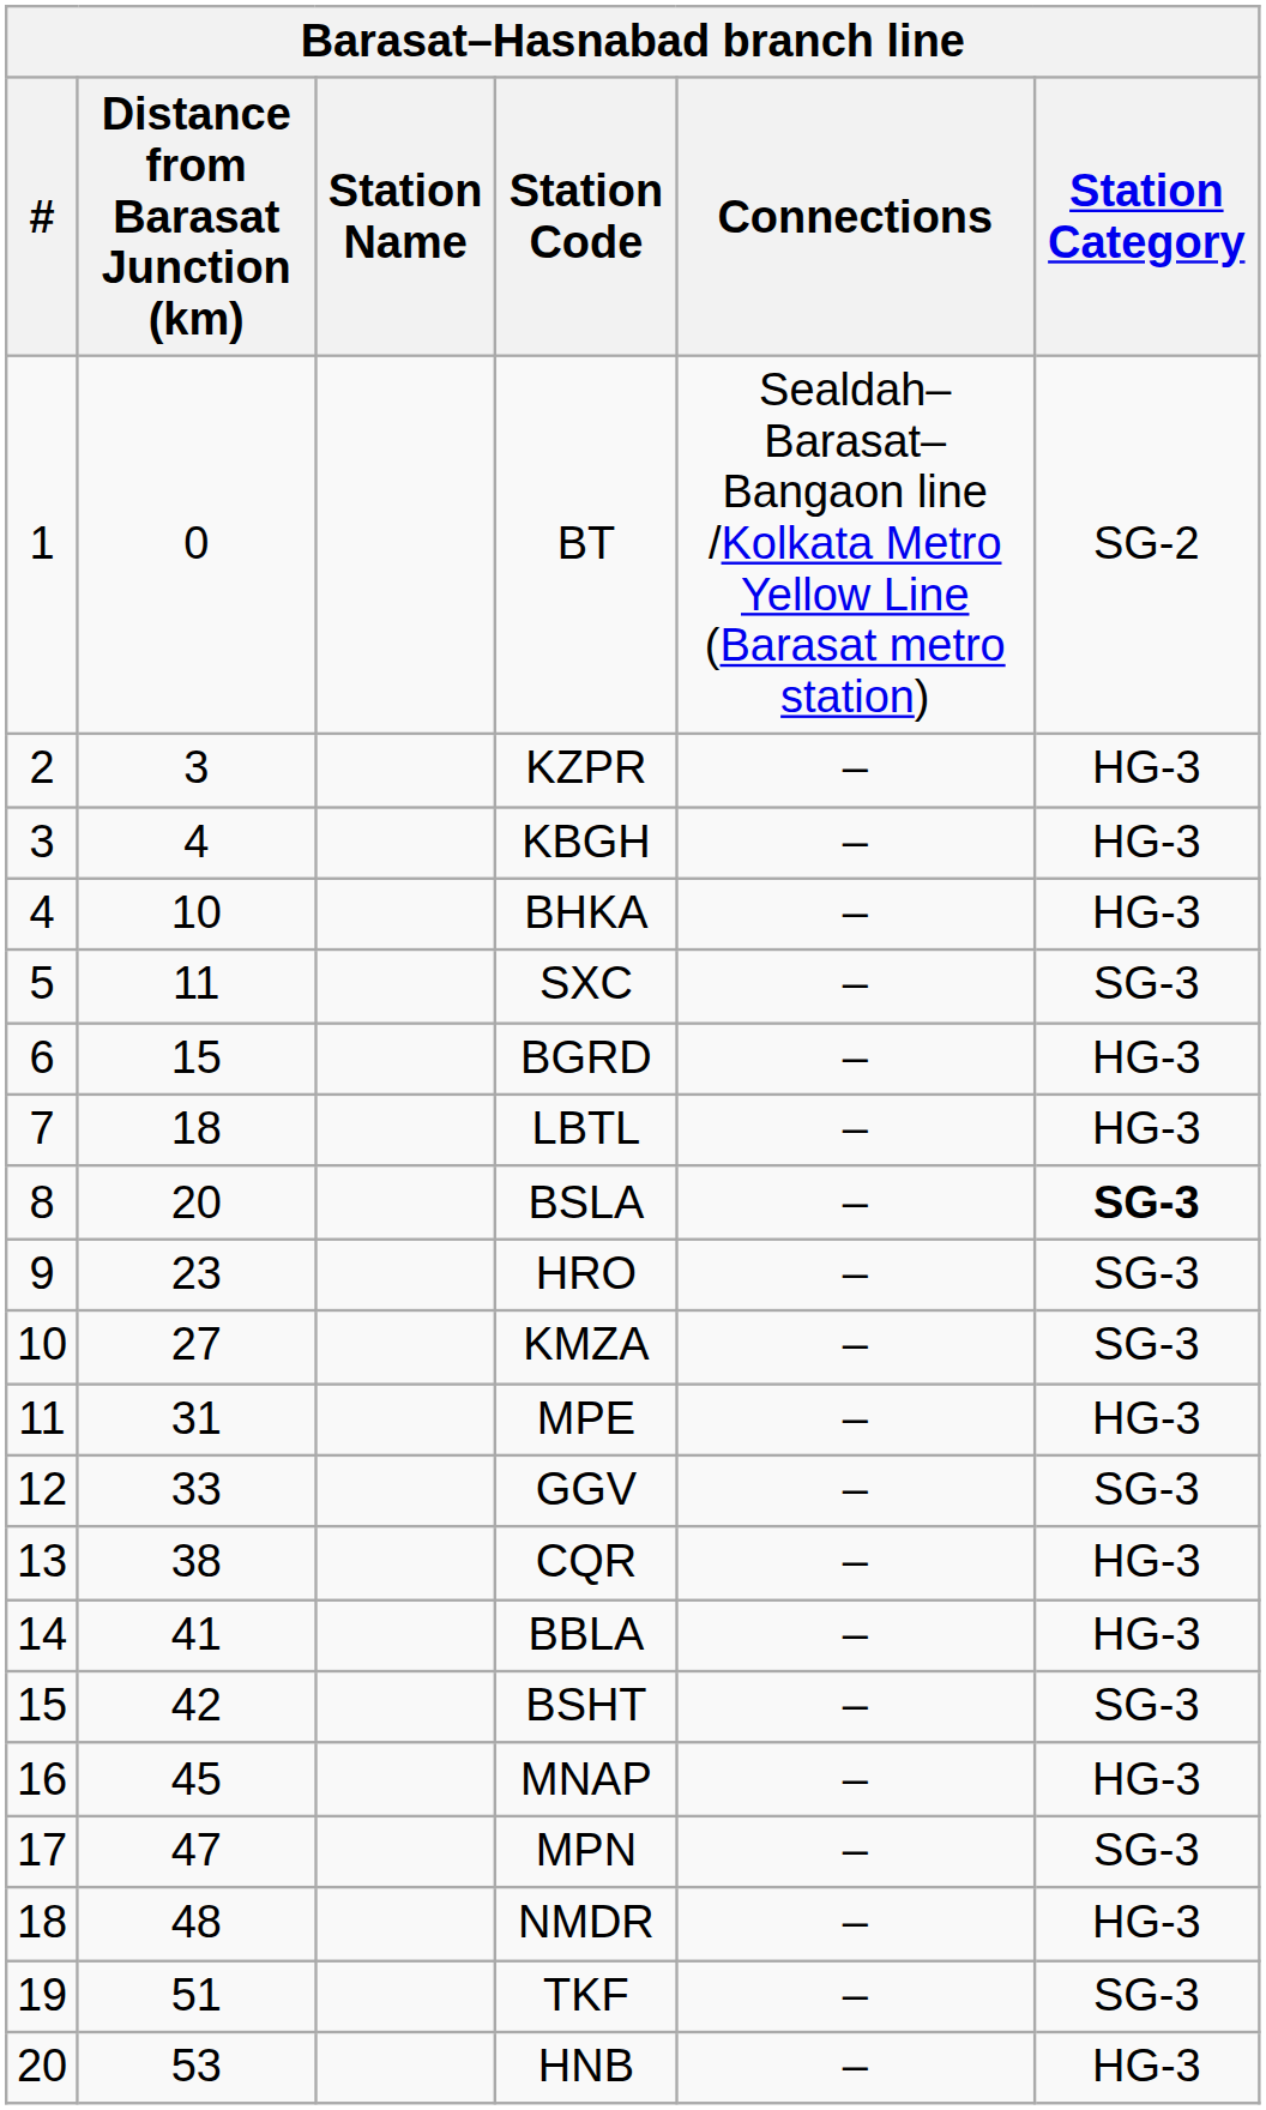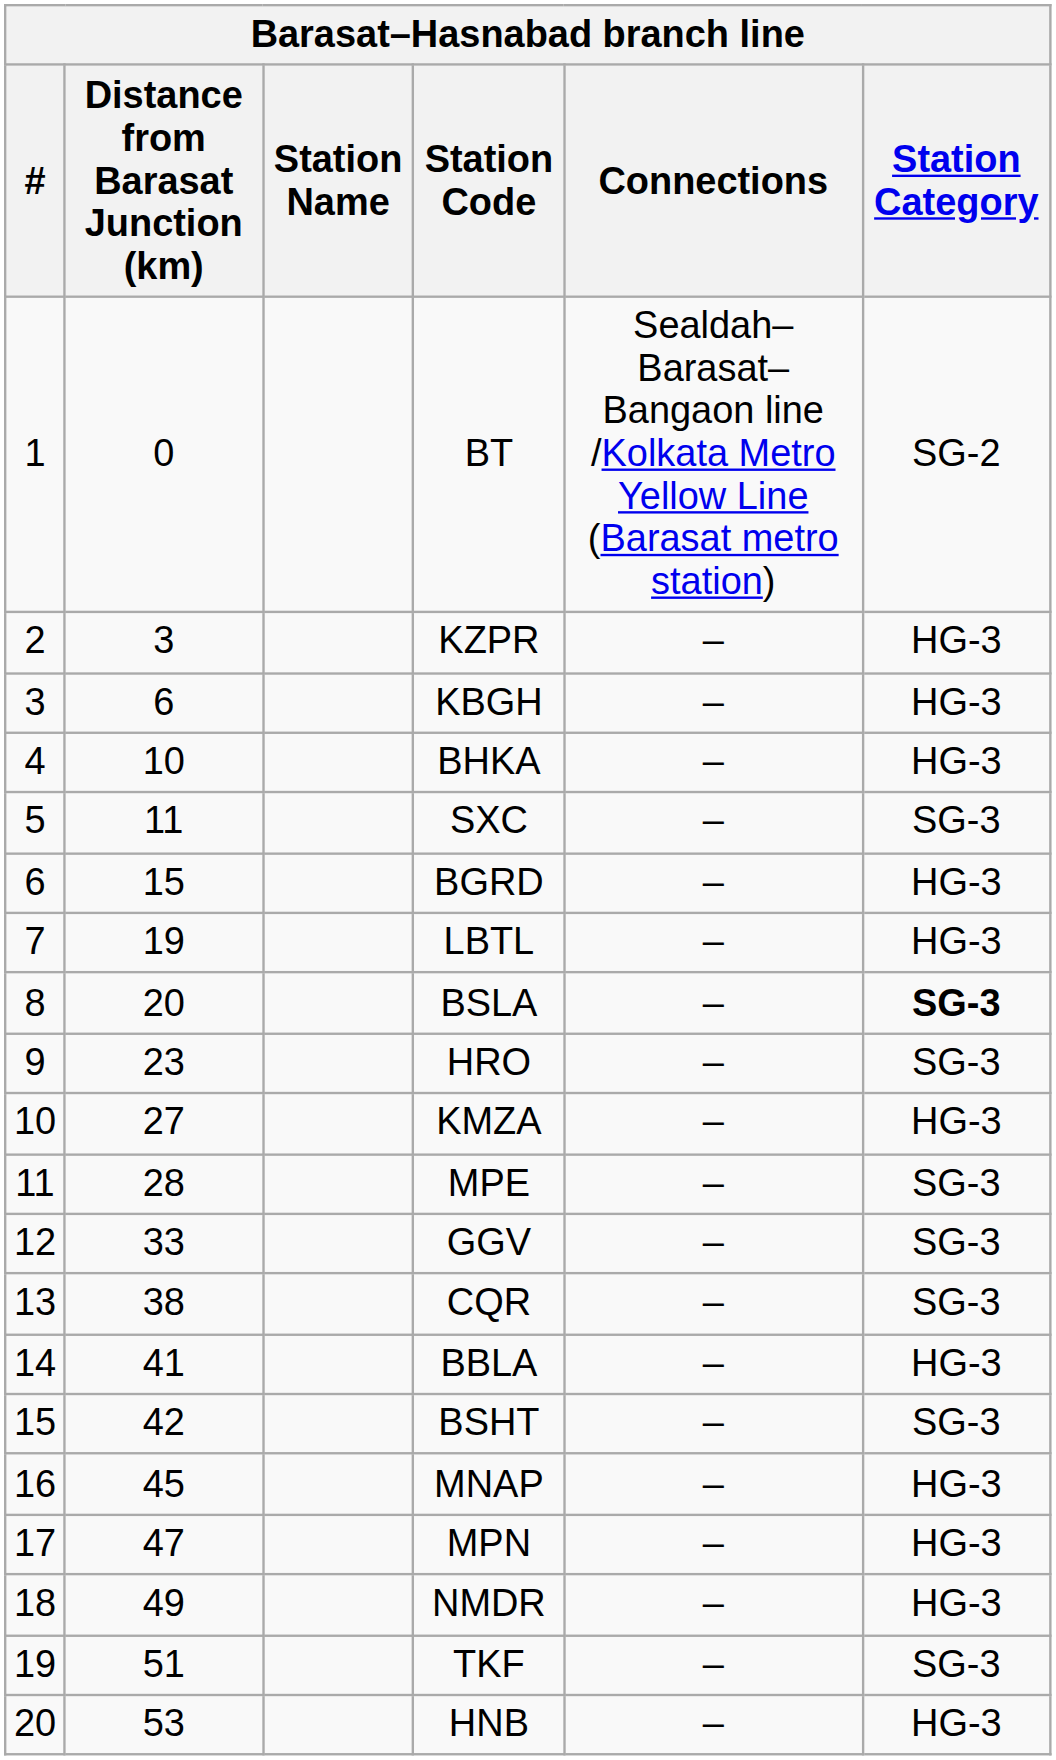KBGH | Distance from Barasat Junction (km): 4 -> 6
LBTL | Distance from Barasat Junction (km): 18 -> 19
KMZA | Station Category: SG-3 -> HG-3
MPE | Distance from Barasat Junction (km): 31 -> 28
MPE | Station Category: HG-3 -> SG-3
CQR | Station Category: HG-3 -> SG-3
MPN | Station Category: SG-3 -> HG-3
NMDR | Distance from Barasat Junction (km): 48 -> 49
